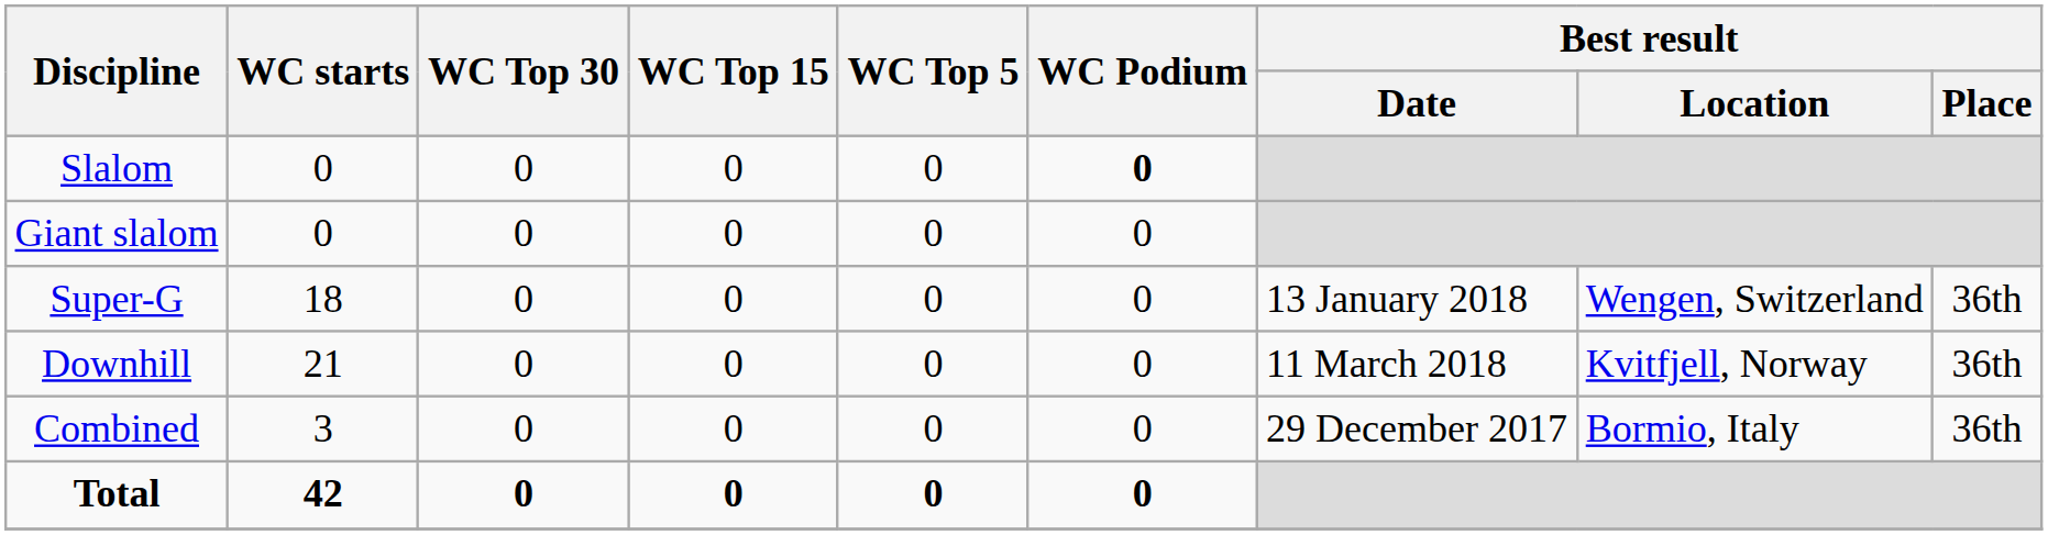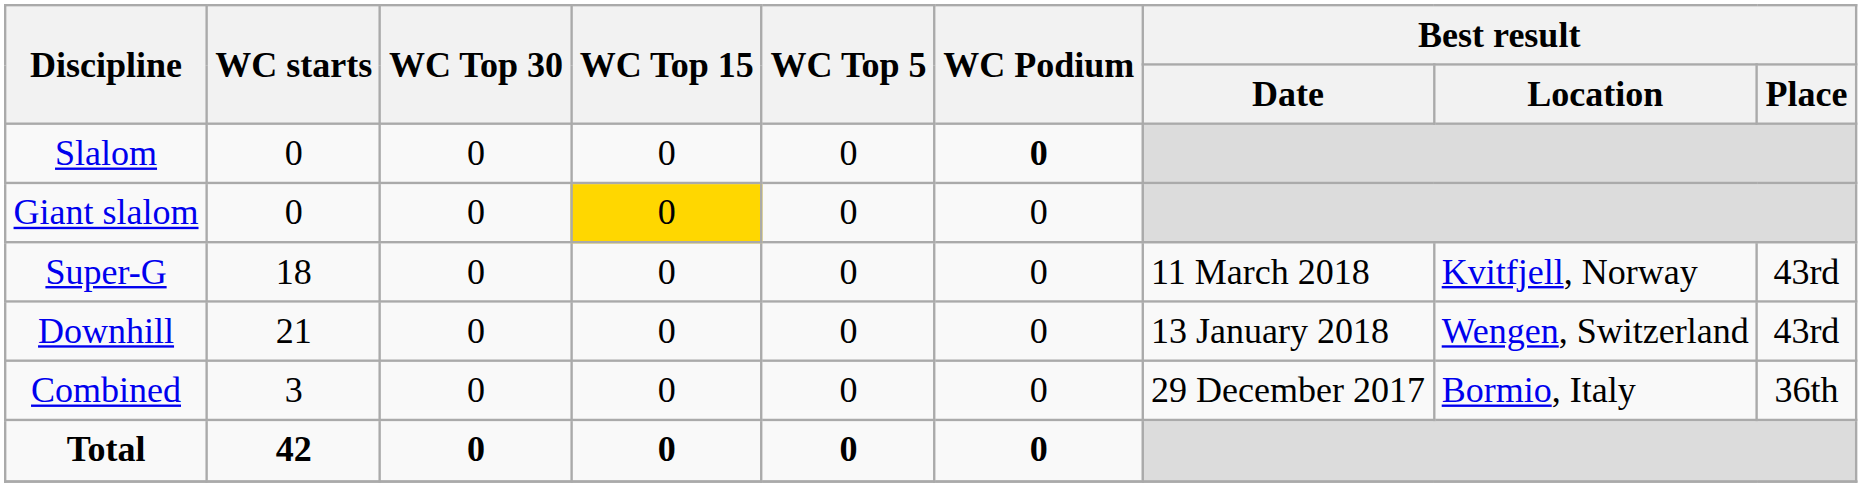Giant slalom | WC Top 15: no background -> gold background
Super-G | Best result / Date: 13 January 2018 -> 11 March 2018
Super-G | Best result / Location: Wengen, Switzerland -> Kvitfjell, Norway
Super-G | Best result / Place: 36th -> 43rd
Downhill | Best result / Date: 11 March 2018 -> 13 January 2018
Downhill | Best result / Location: Kvitfjell, Norway -> Wengen, Switzerland
Downhill | Best result / Place: 36th -> 43rd
